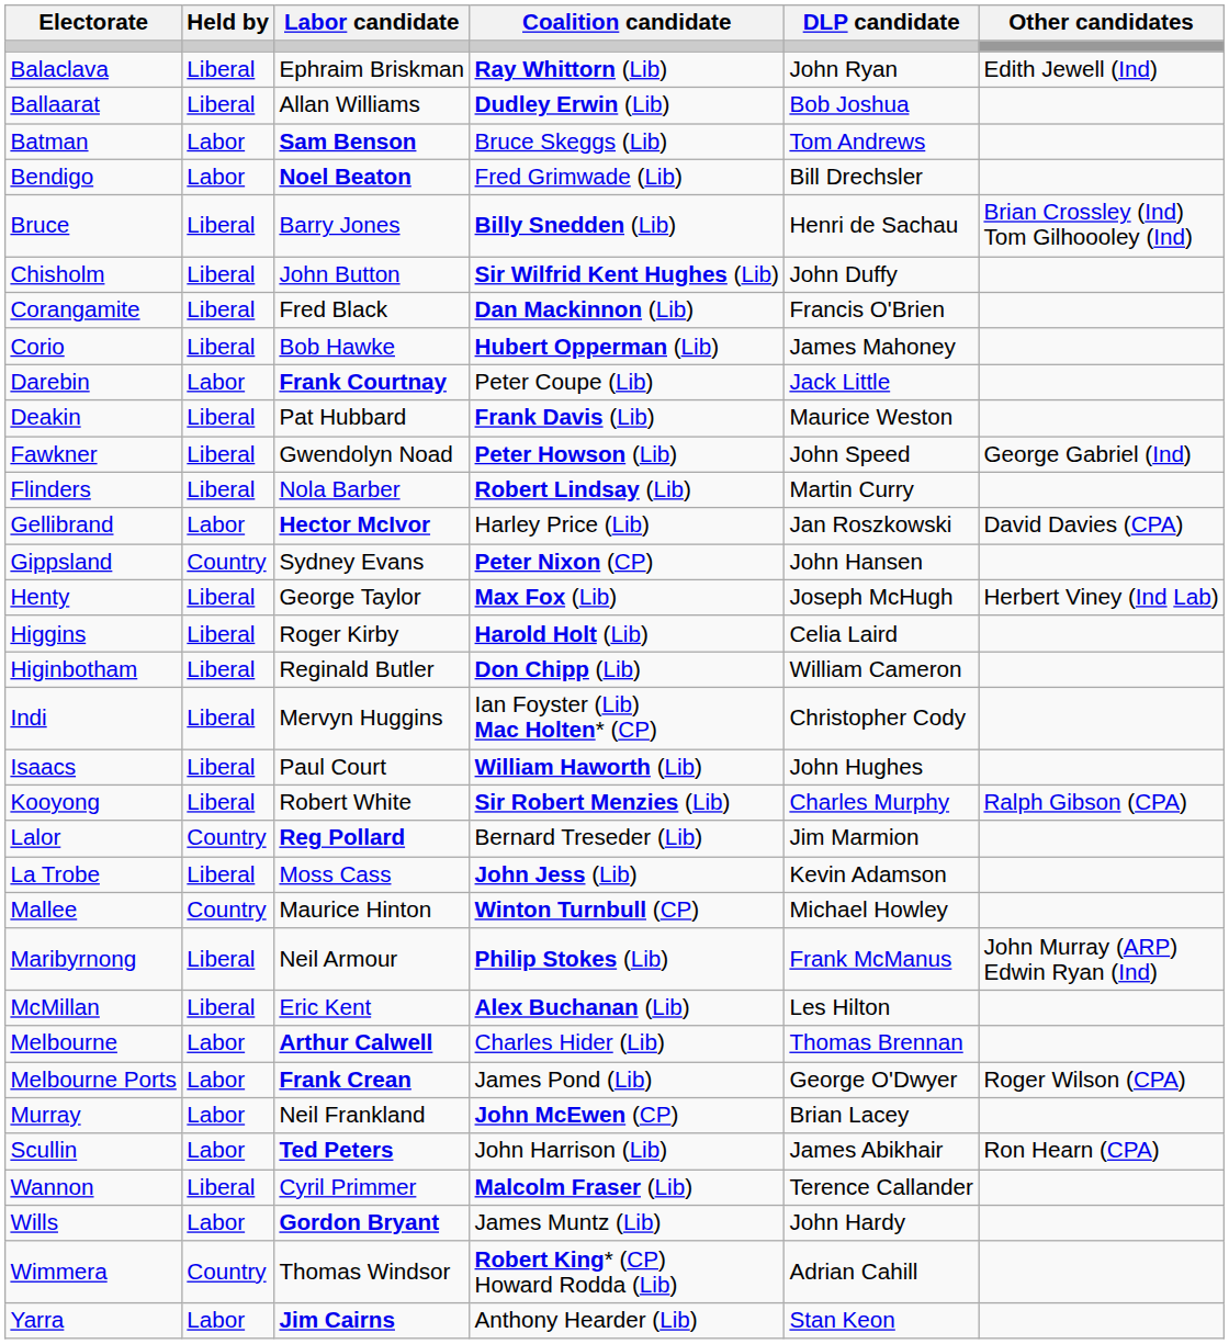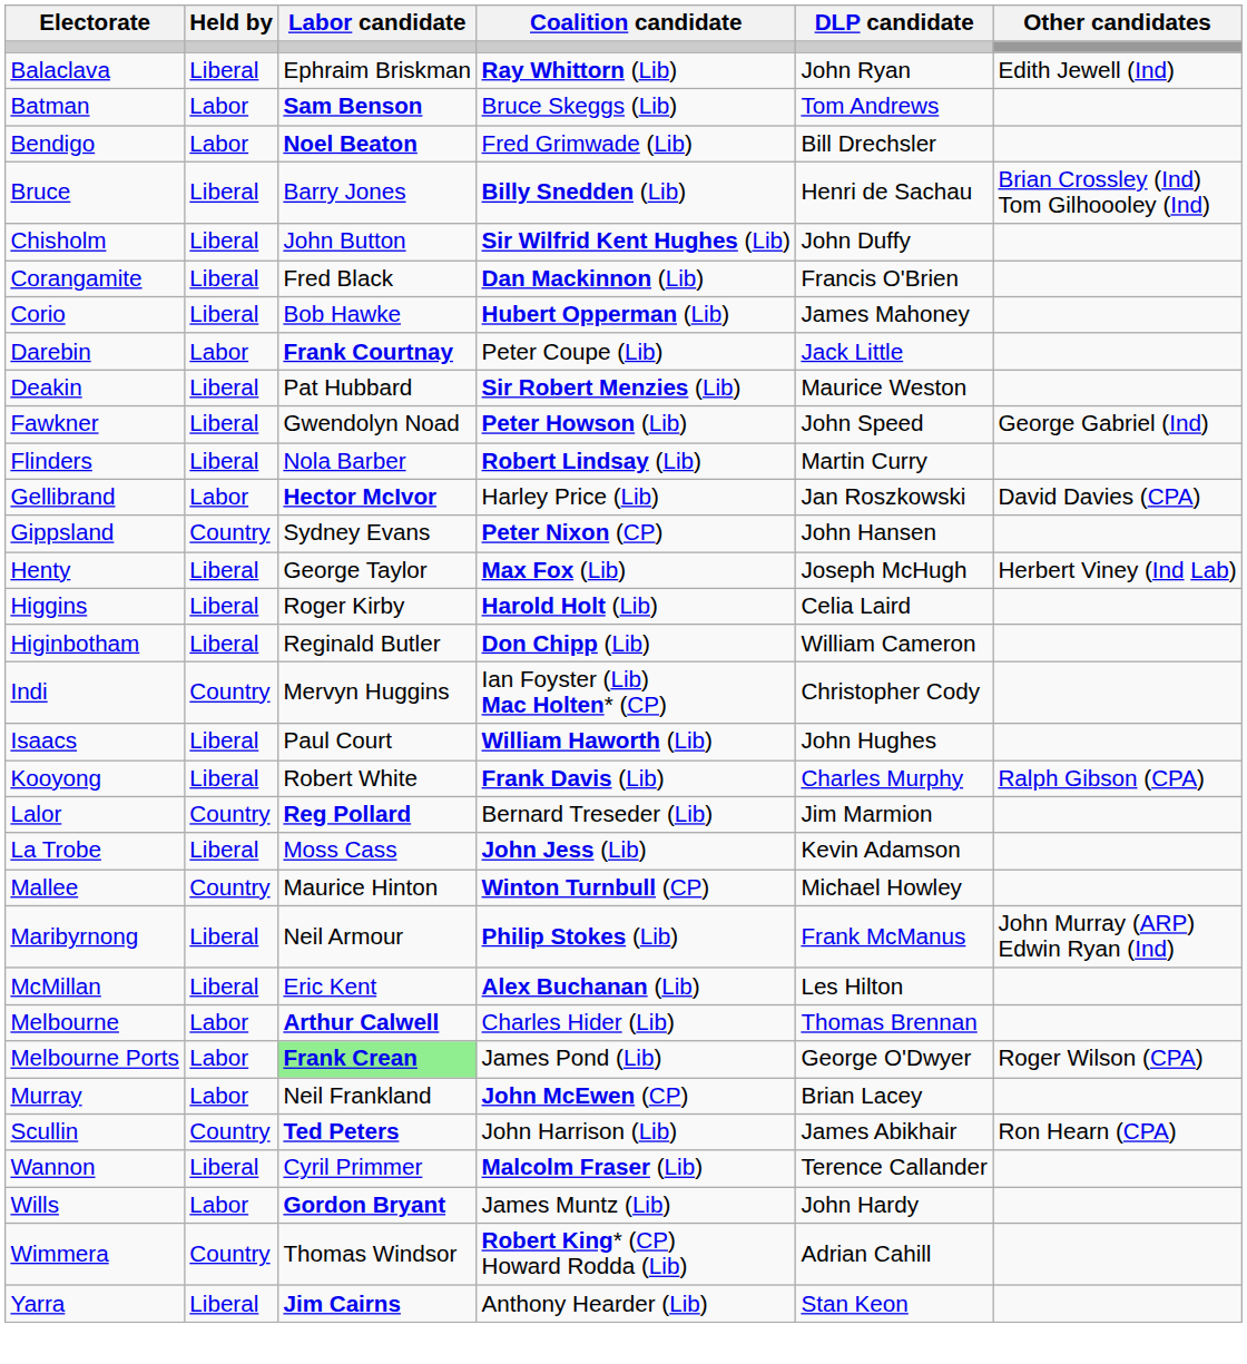- row: Ballaarat | Liberal | Allan Williams | Dudley Erwin (Lib) | Bob Joshua
Deakin | Coalition candidate: Frank Davis (Lib) -> Sir Robert Menzies (Lib)
Indi | Held by: Liberal -> Country
Kooyong | Coalition candidate: Sir Robert Menzies (Lib) -> Frank Davis (Lib)
Melbourne Ports | Labor candidate: no background -> lightgreen background
Scullin | Held by: Labor -> Country
Yarra | Held by: Labor -> Liberal
